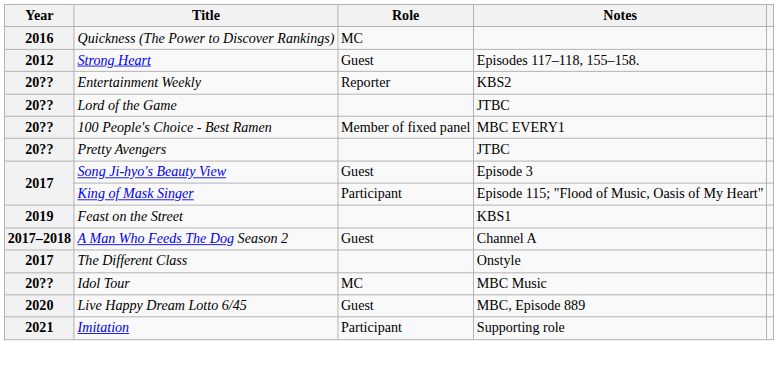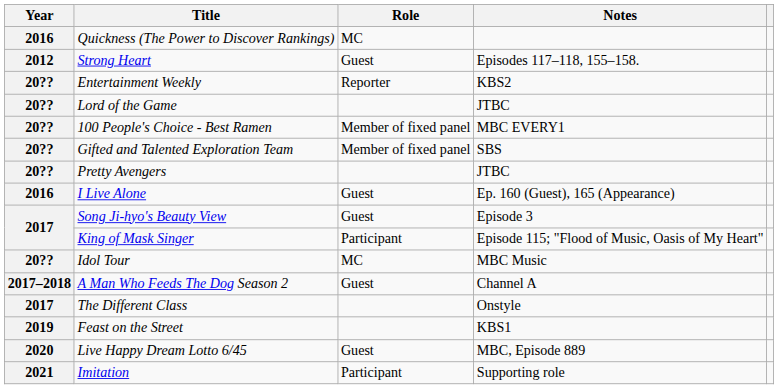+ row: 20?? | Gifted and Talented Exploration Team | Member of fixed panel | SBS
+ row: 2016 | I Live Alone | Guest | Ep. 160 (Guest), 165 (Appearance)
rows swapped: Idol Tour <-> Feast on the Street
